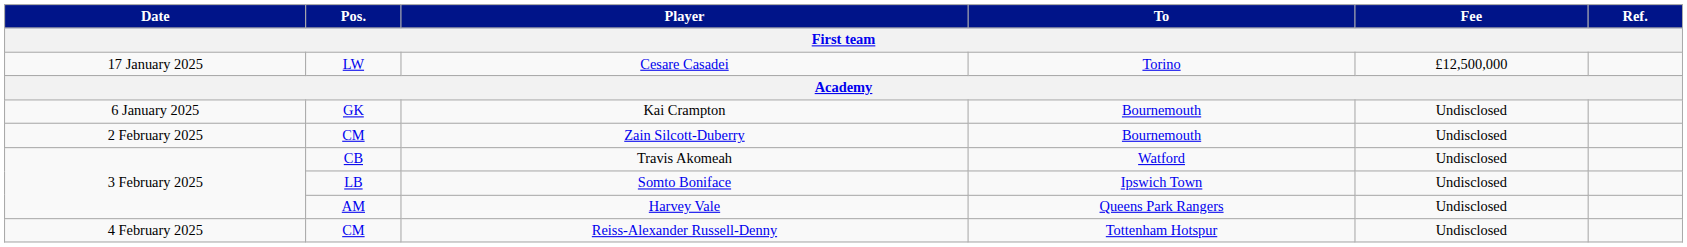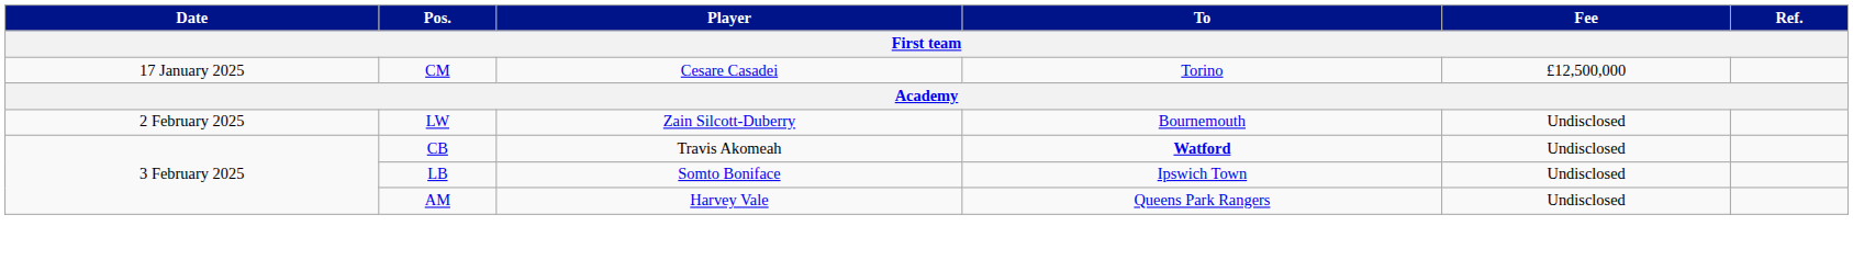Cesare Casadei | Pos.: LW -> CM
- row: 6 January 2025 | GK | Kai Crampton | Bournemouth | Undisclosed
Zain Silcott-Duberry | Pos.: CM -> LW
Travis Akomeah | To: normal -> bold
- row: 4 February 2025 | CM | Reiss-Alexander Russell-Denny | Tottenham Hotspur | Undisclosed
